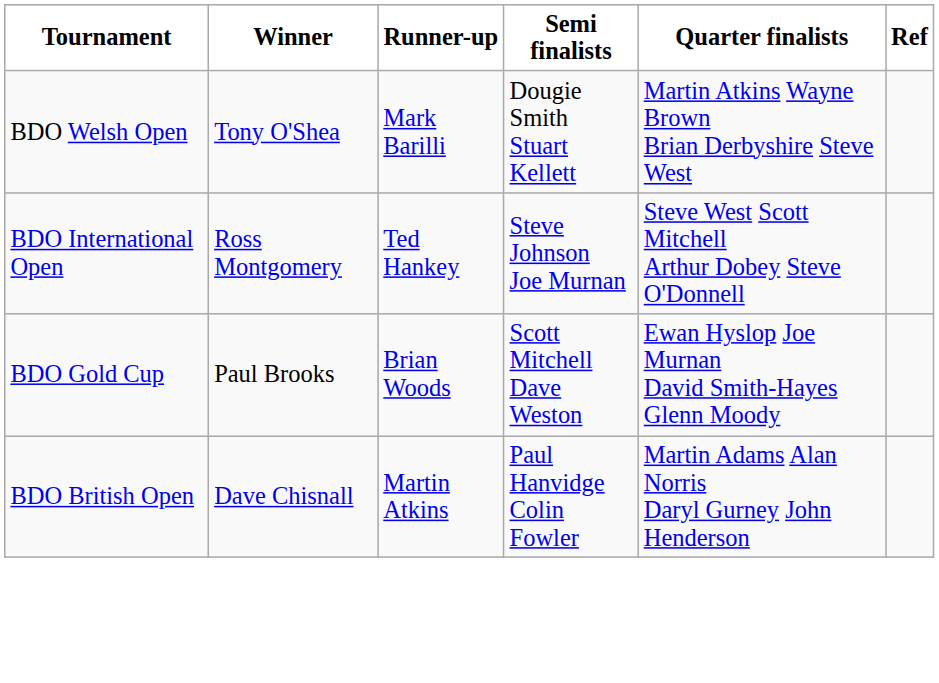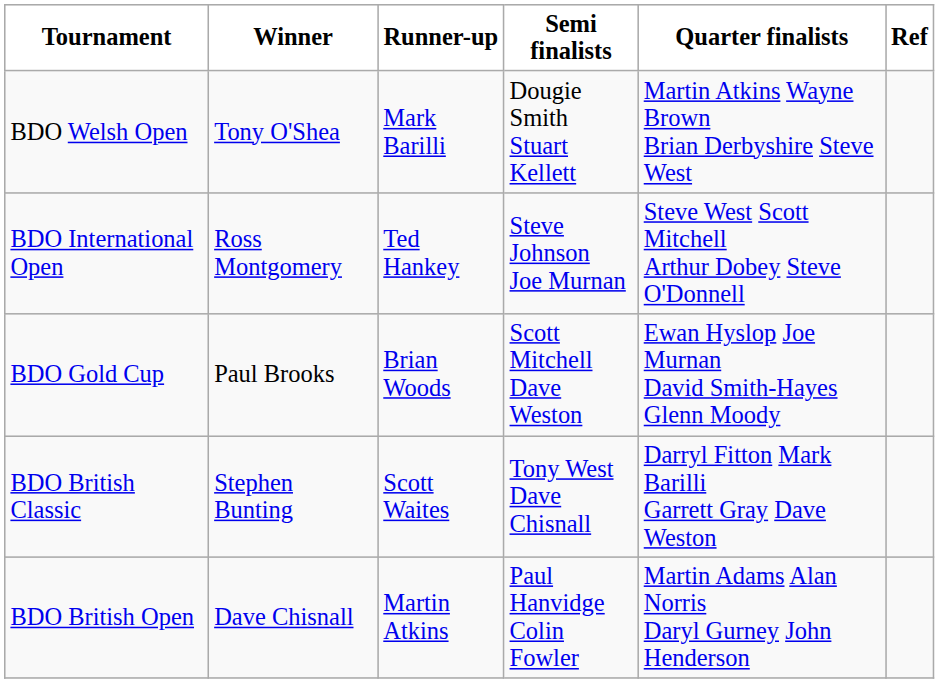+ row: BDO British Classic | Stephen Bunting | Scott Waites | Tony West Dave Chisnall | Darryl Fitton Mark Barilli Garrett Gray Dave Weston
